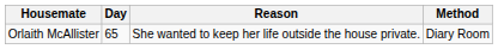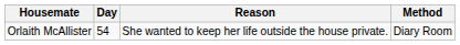Orlaith McAllister | Day: 65 -> 54
